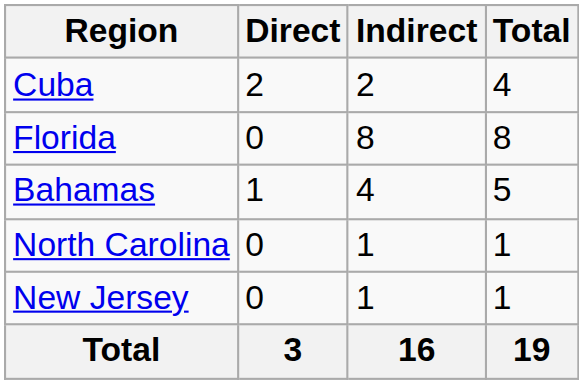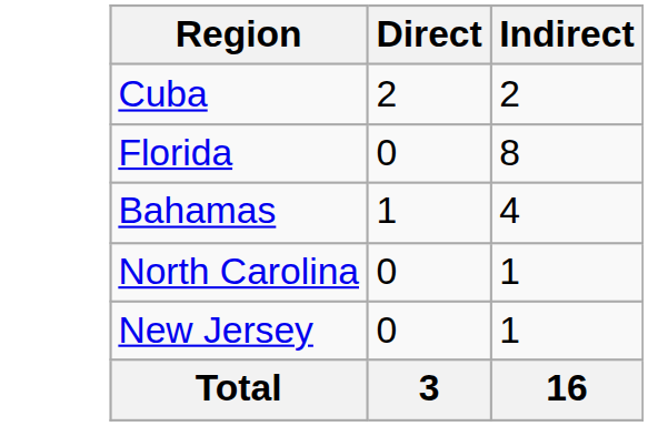- column: Total | 4 | 8 | 5 | 1 | 1 | 19
